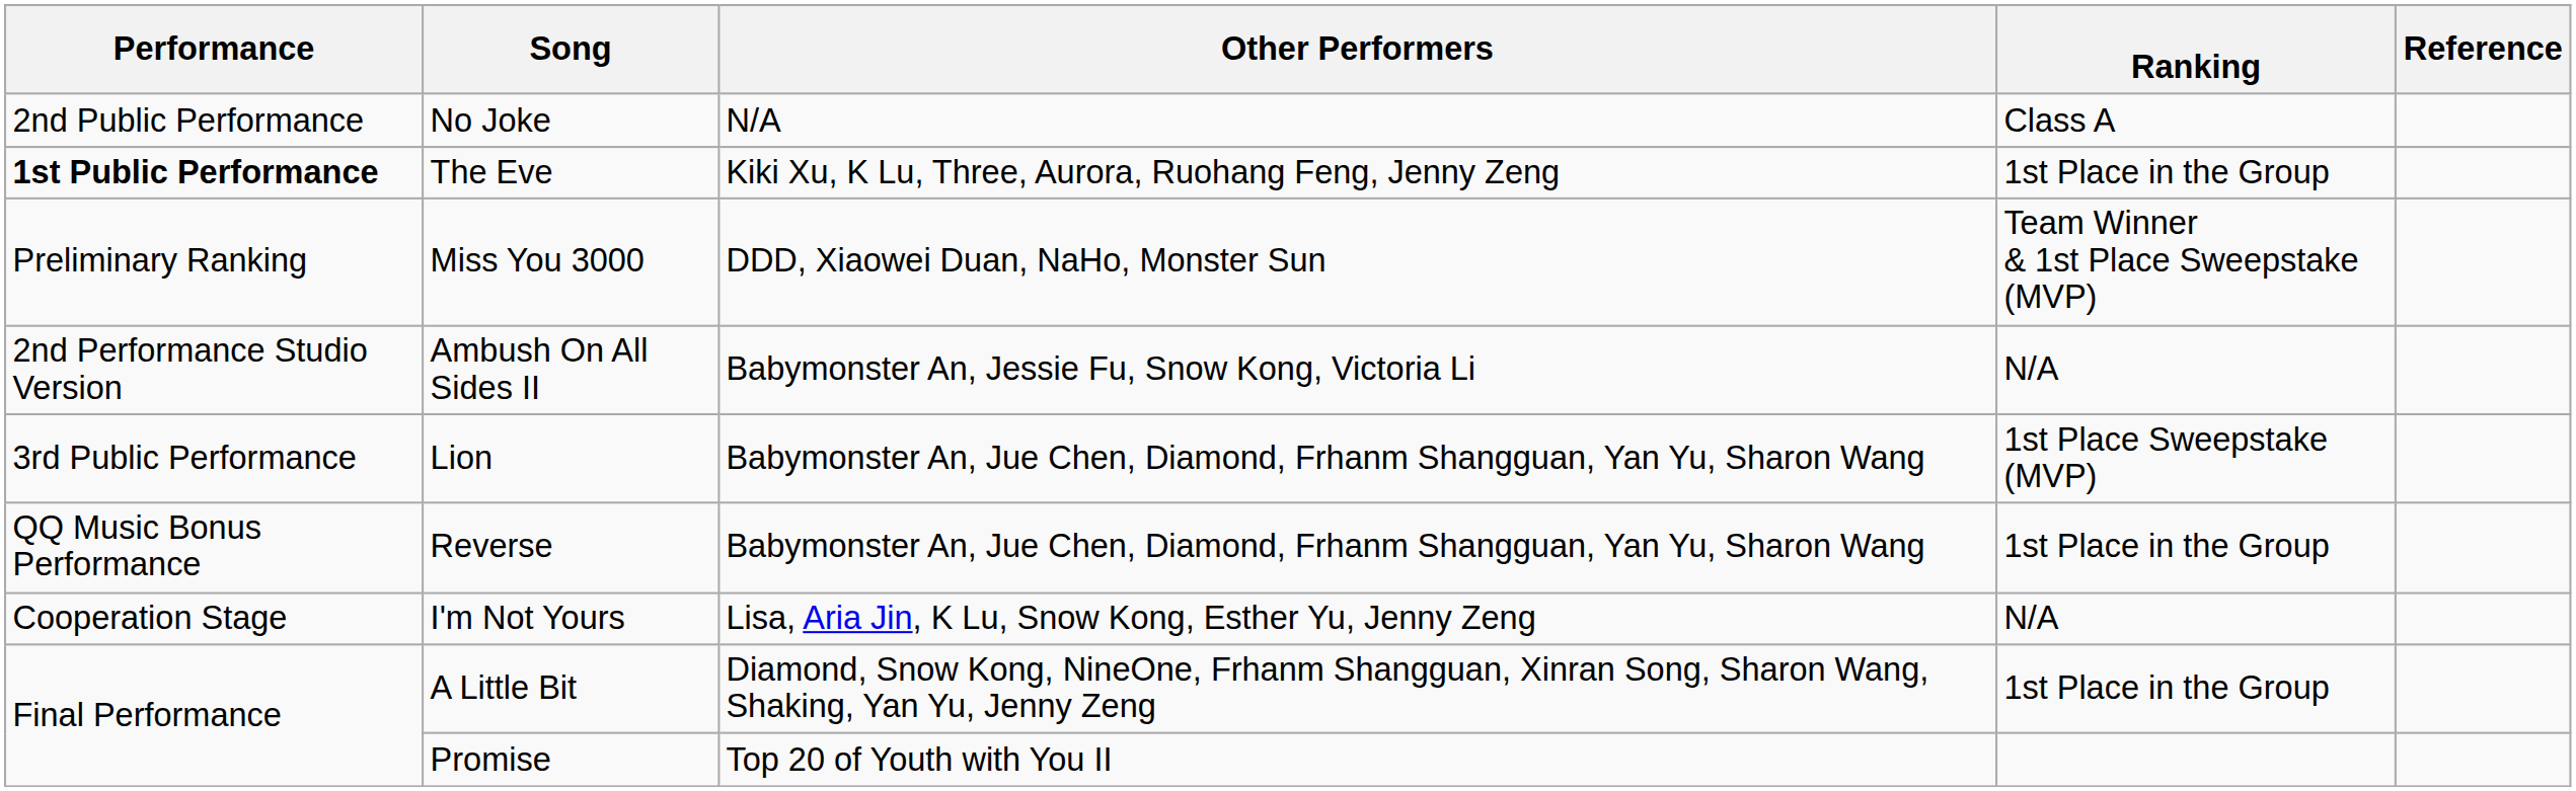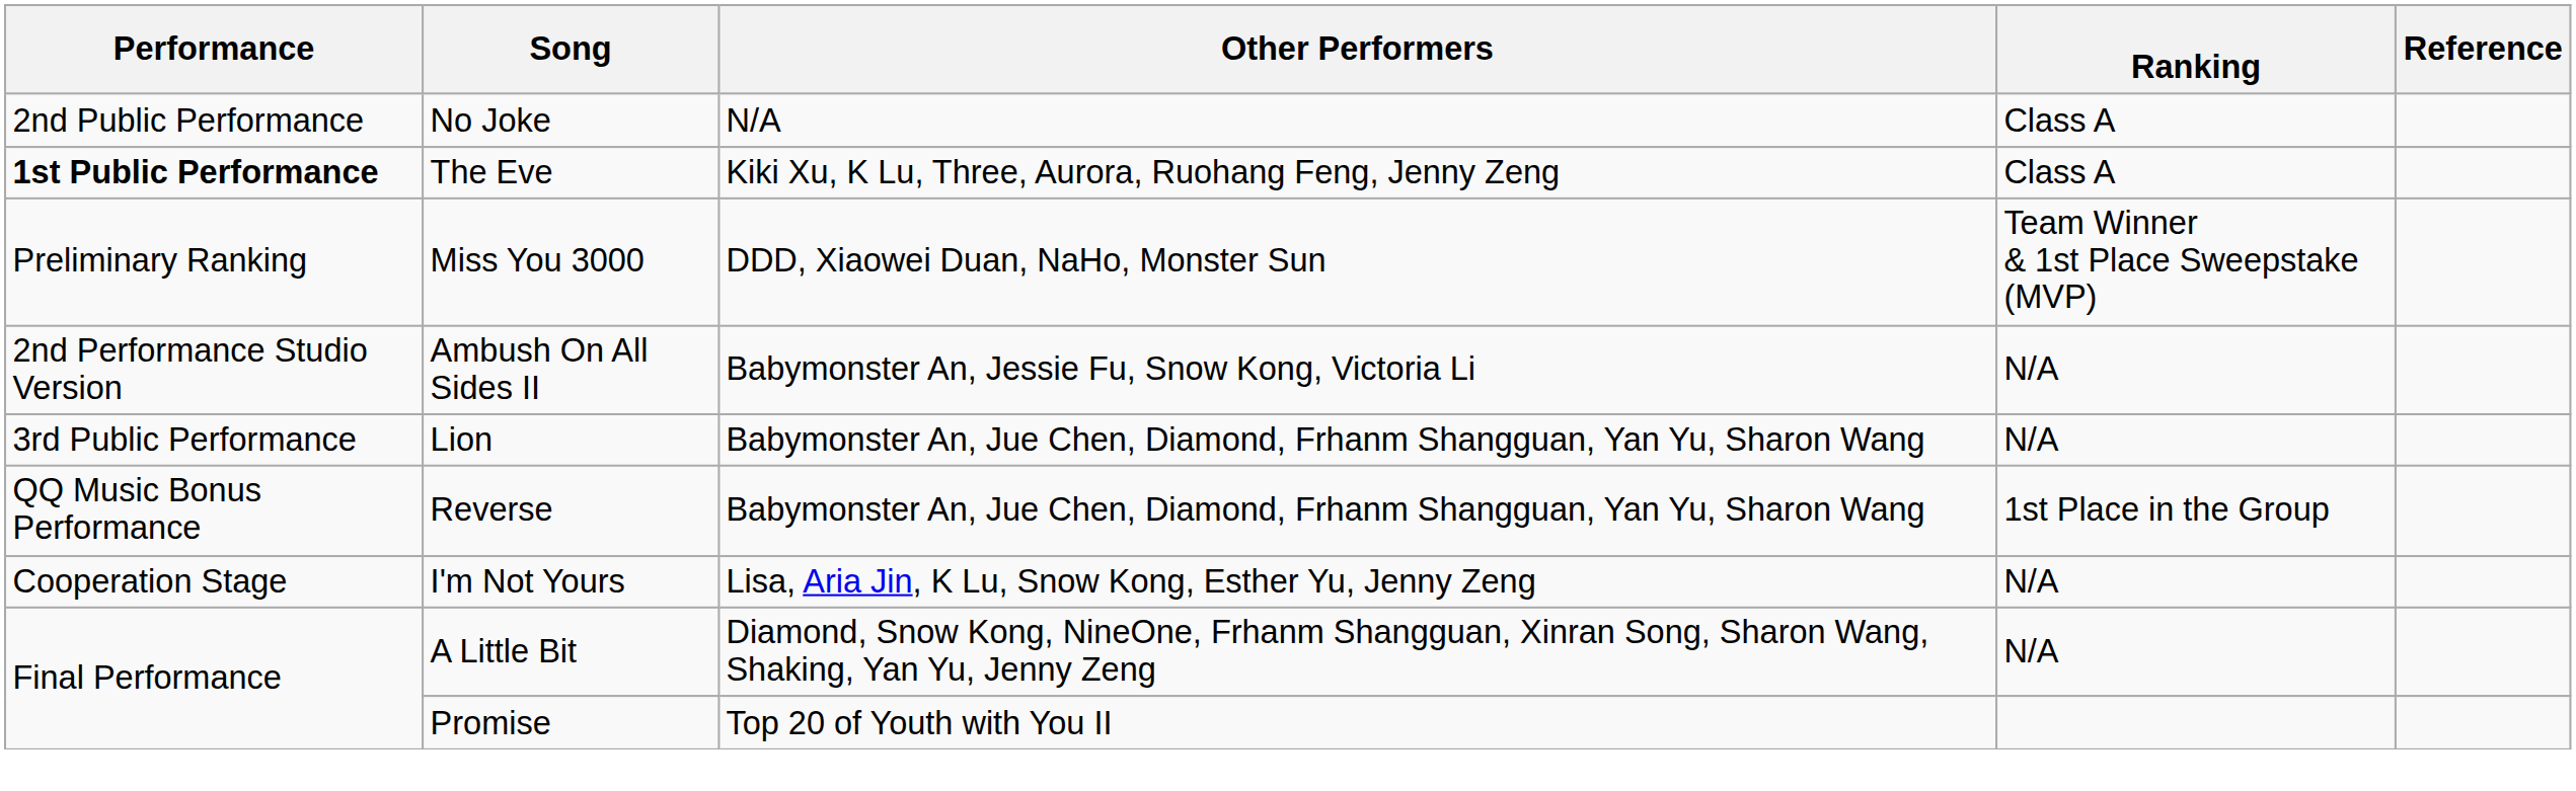The Eve | Ranking: 1st Place in the Group -> Class A
Lion | Ranking: 1st Place Sweepstake (MVP) -> N/A
A Little Bit | Ranking: 1st Place in the Group -> N/A
